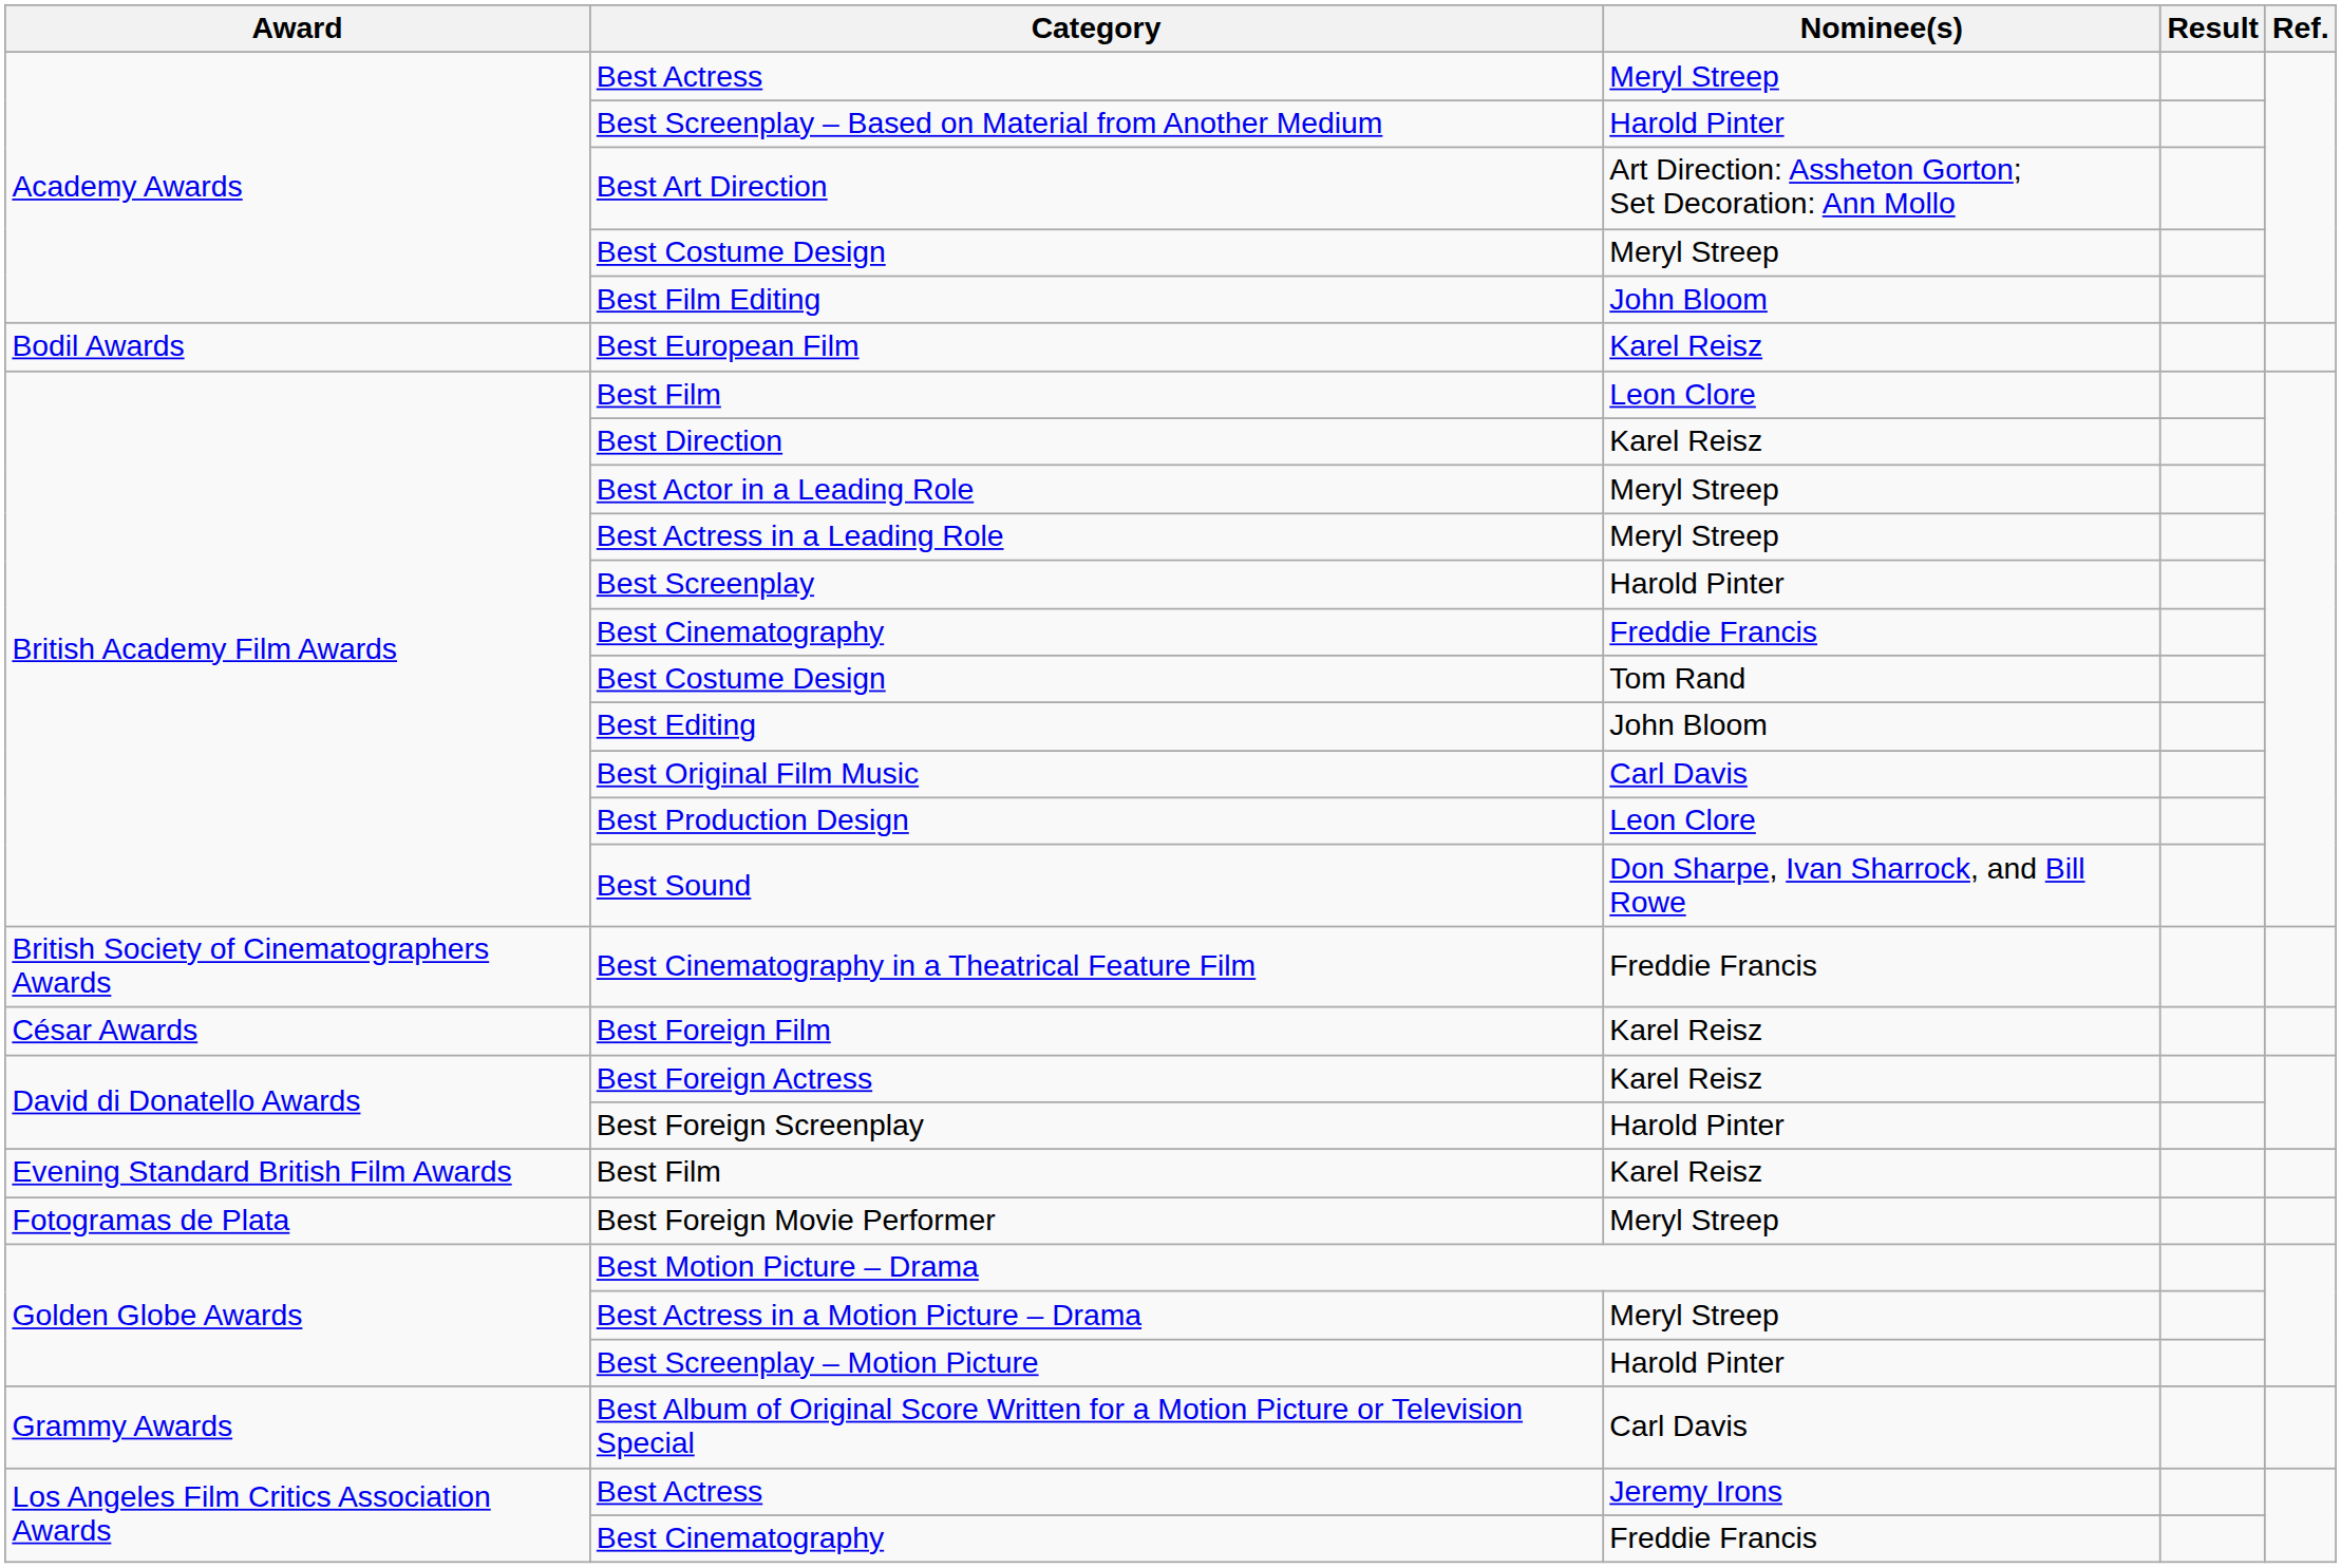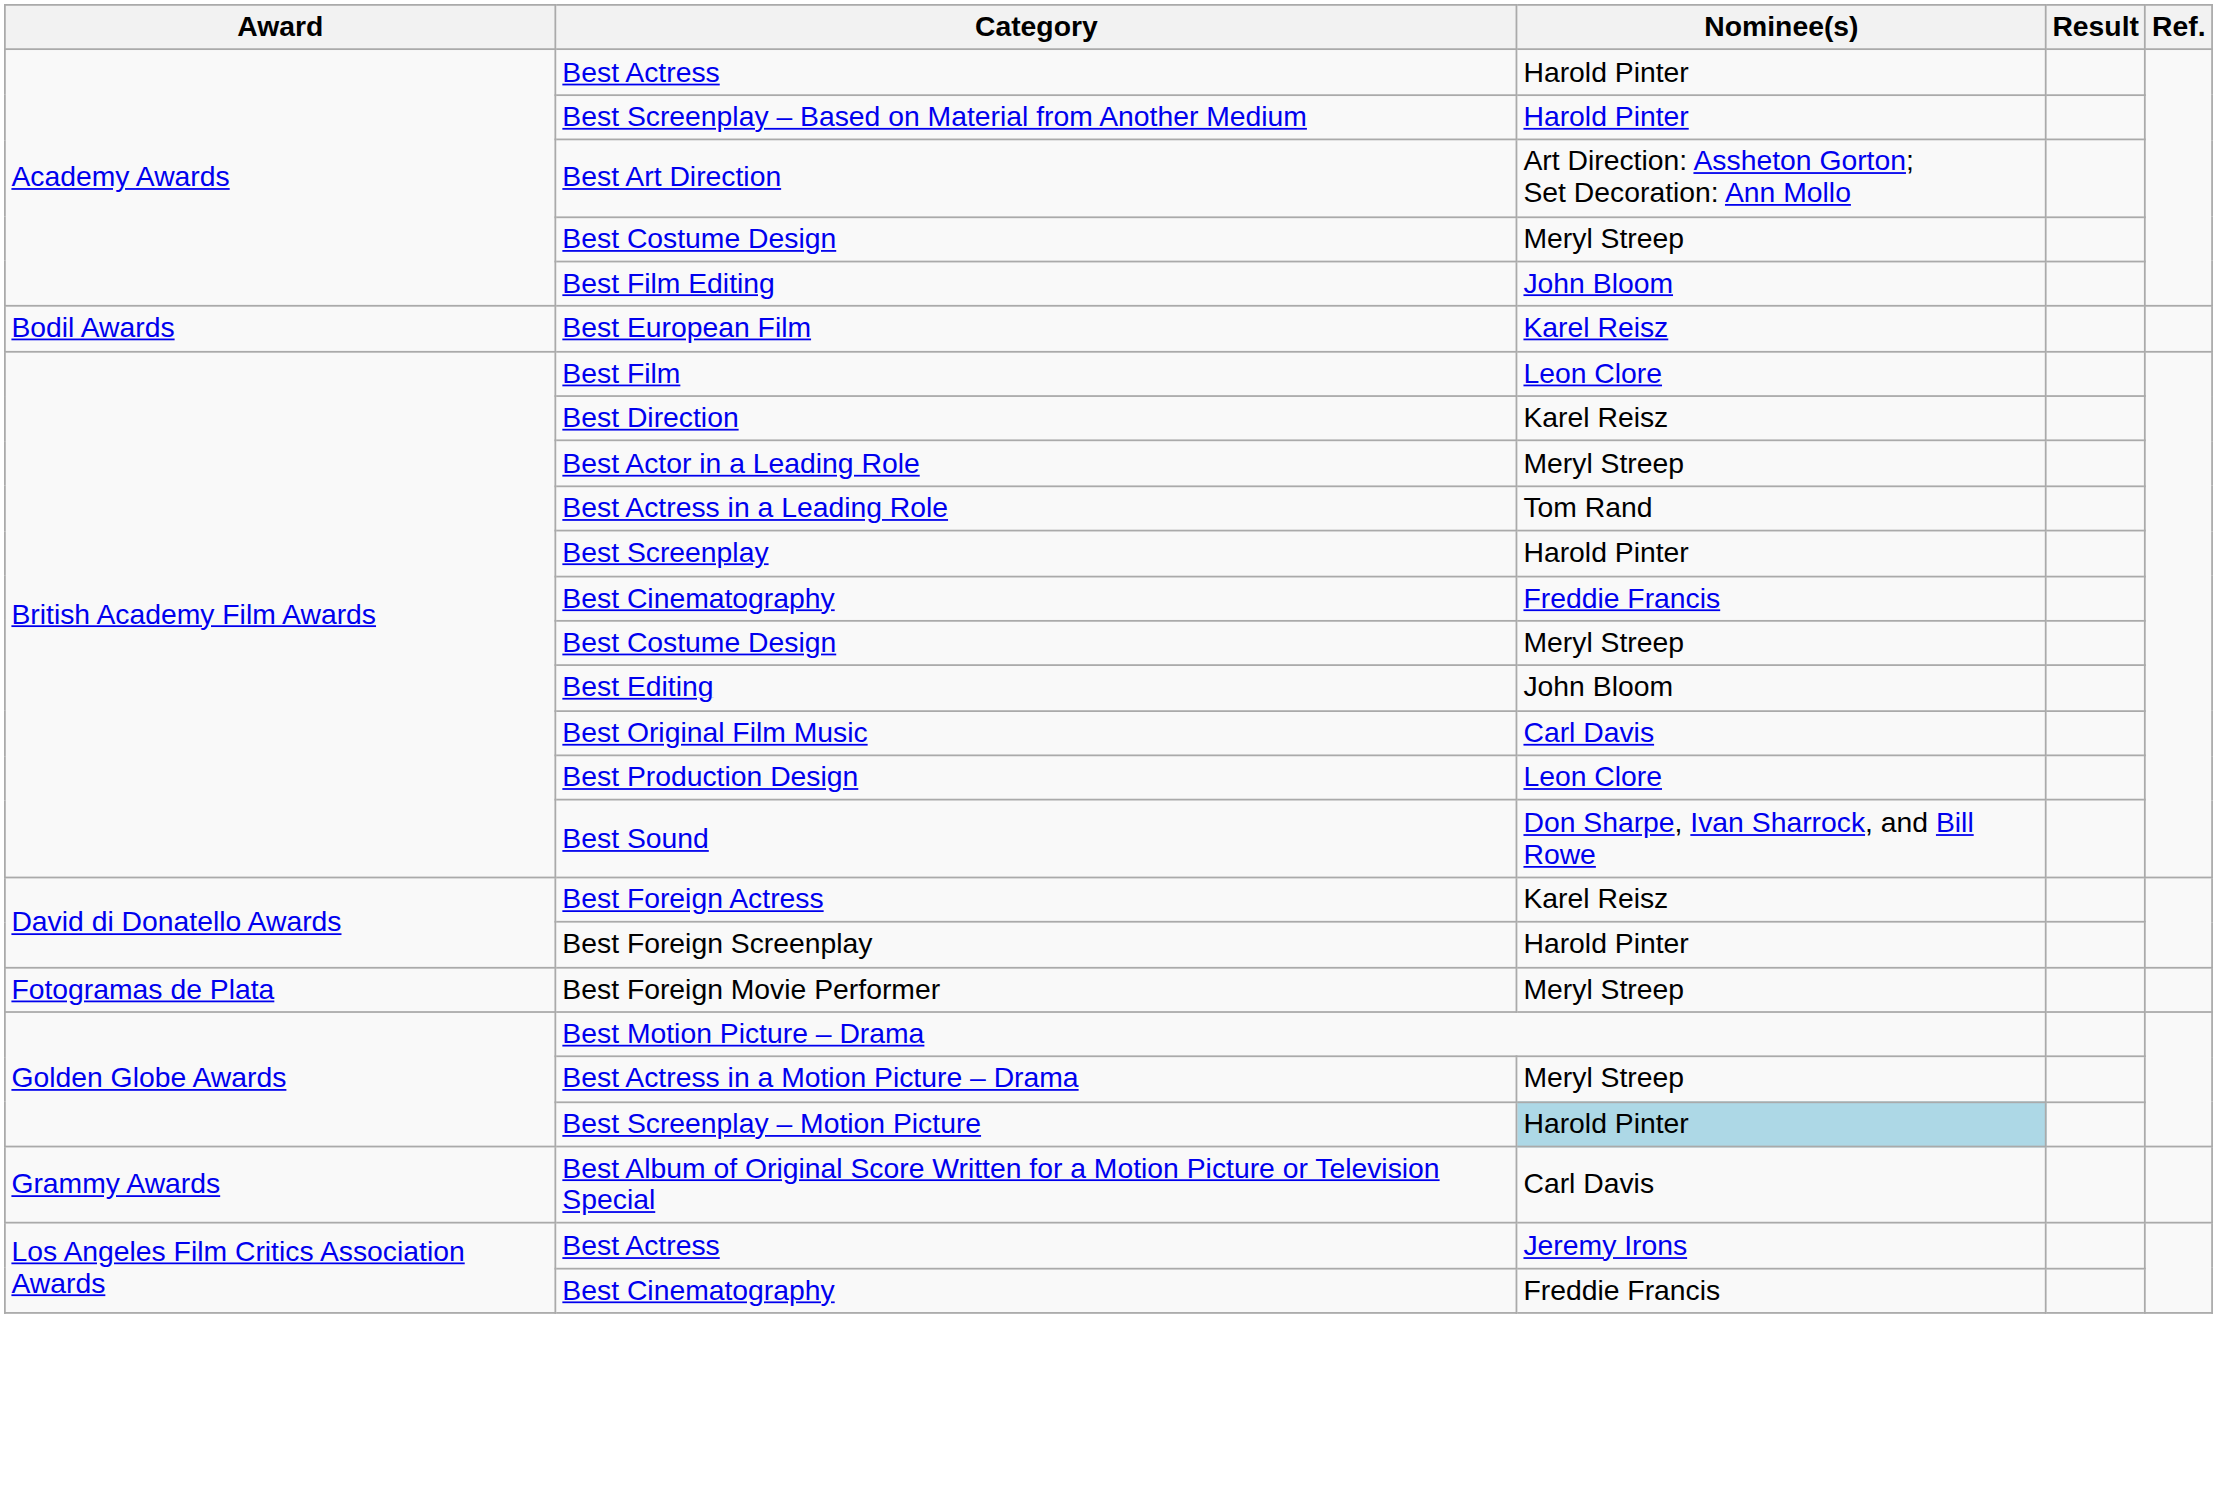Academy Awards / Best Actress | Nominee(s): Meryl Streep -> Harold Pinter
Best Actress in a Leading Role | Nominee(s): Meryl Streep -> Tom Rand
British Academy Film Awards / Best Costume Design | Nominee(s): Tom Rand -> Meryl Streep
- row: British Society of Cinematographers Awards | Best Cinematography in a Theatrical Feature Film | Freddie Francis
- row: César Awards | Best Foreign Film | Karel Reisz
- row: Evening Standard British Film Awards | Best Film | Karel Reisz
Best Screenplay – Motion Picture | Nominee(s): no background -> lightblue background
